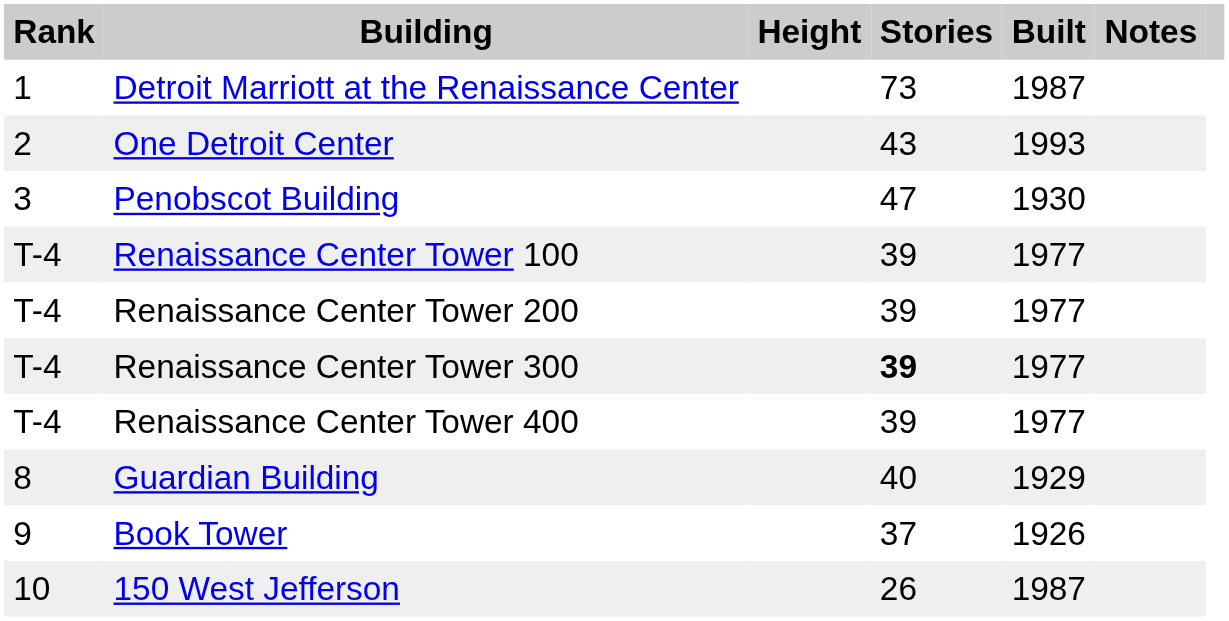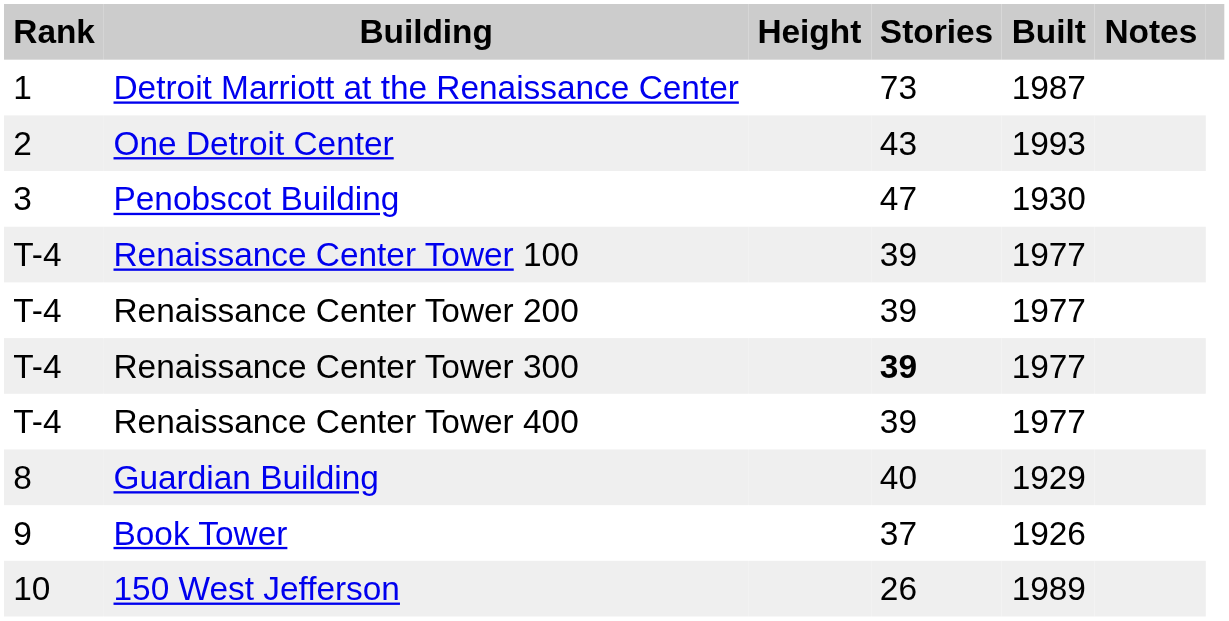150 West Jefferson | Built: 1987 -> 1989
